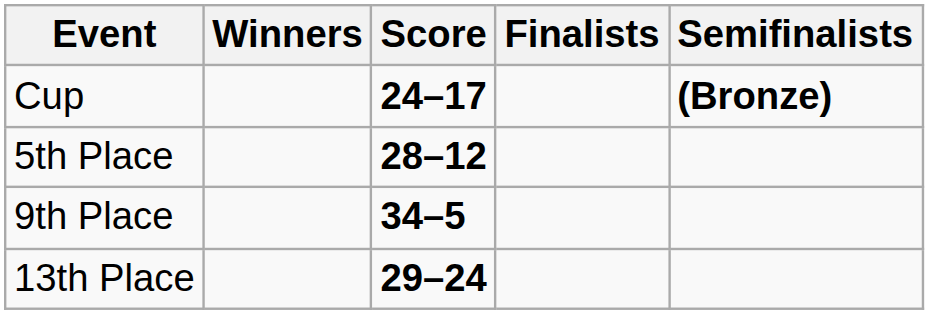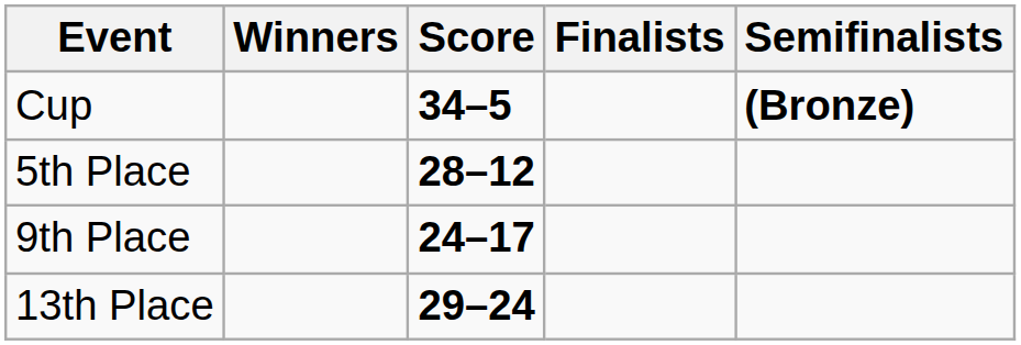Cup | Score: 24–17 -> 34–5
9th Place | Score: 34–5 -> 24–17
